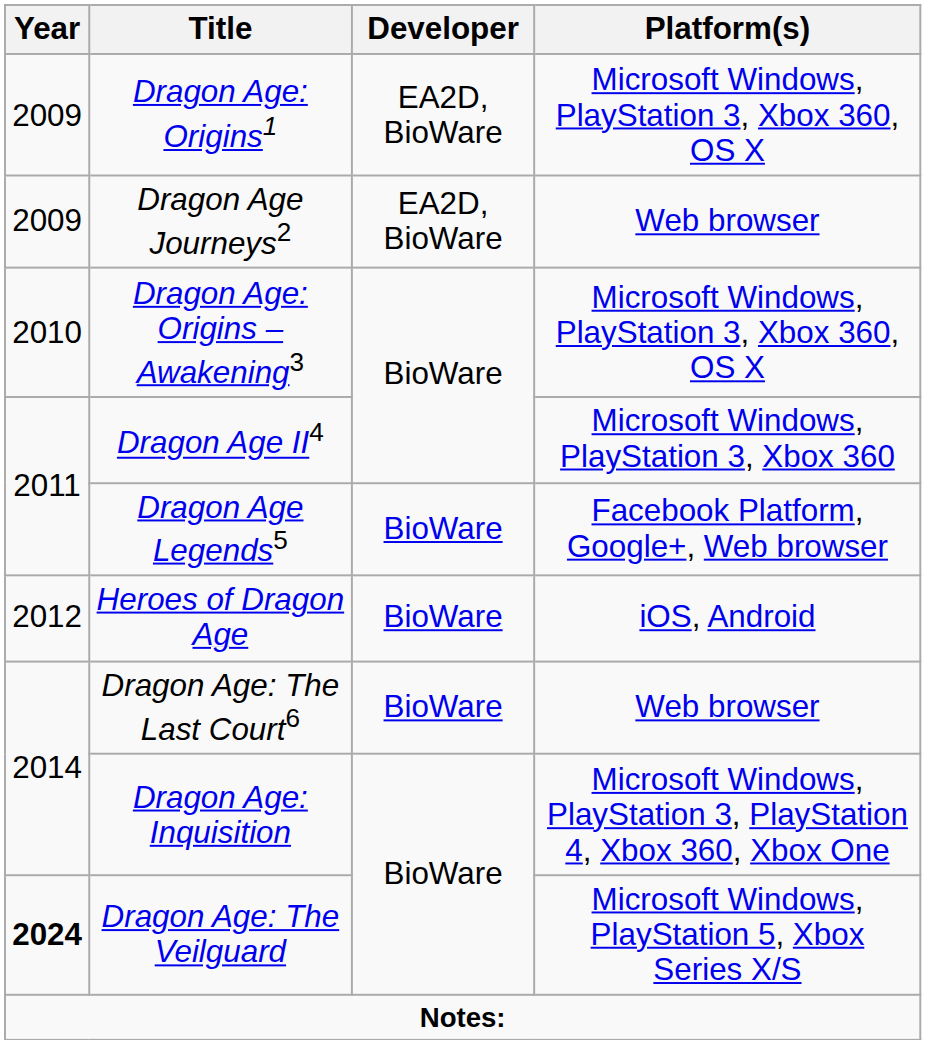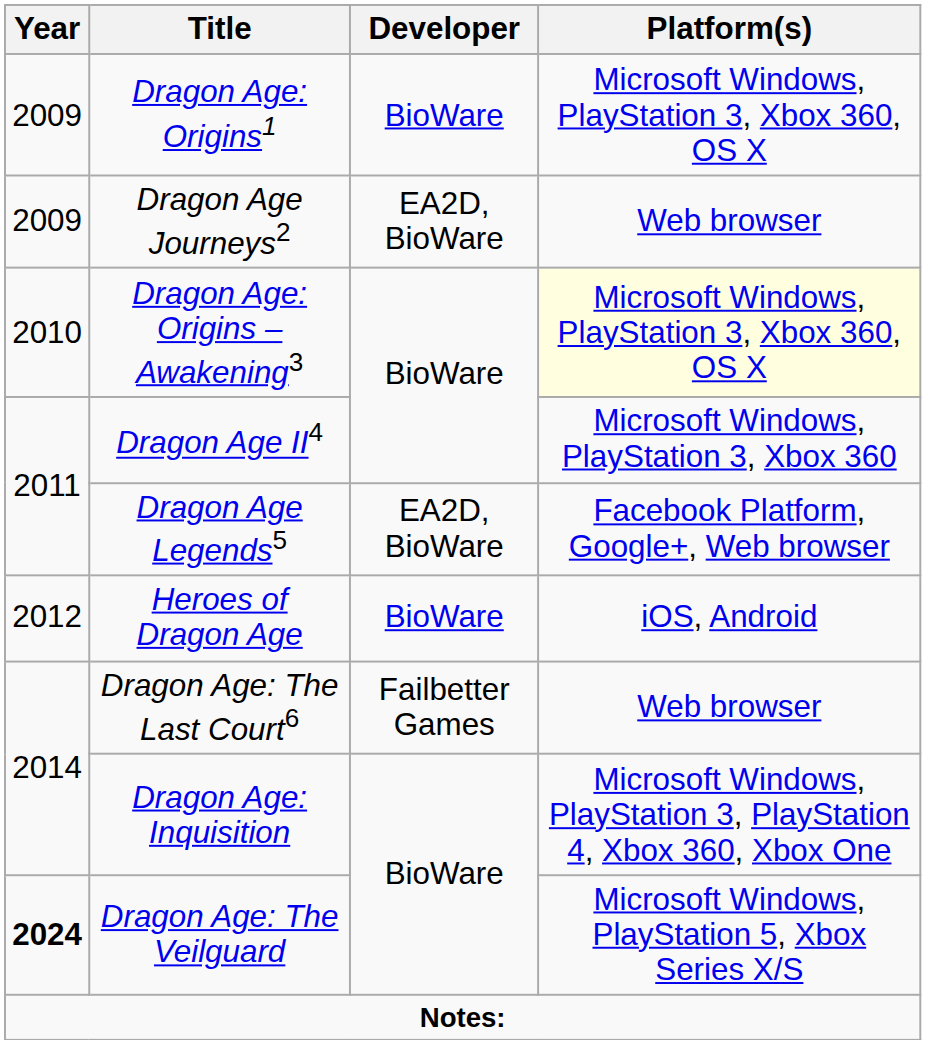Dragon Age: Origins1 | Developer: EA2D, BioWare -> BioWare
Dragon Age: Origins – Awakening3 | Platform(s): no background -> lightyellow background
Dragon Age Legends5 | Developer: BioWare -> EA2D, BioWare
Dragon Age: The Last Court6 | Developer: BioWare -> Failbetter Games
